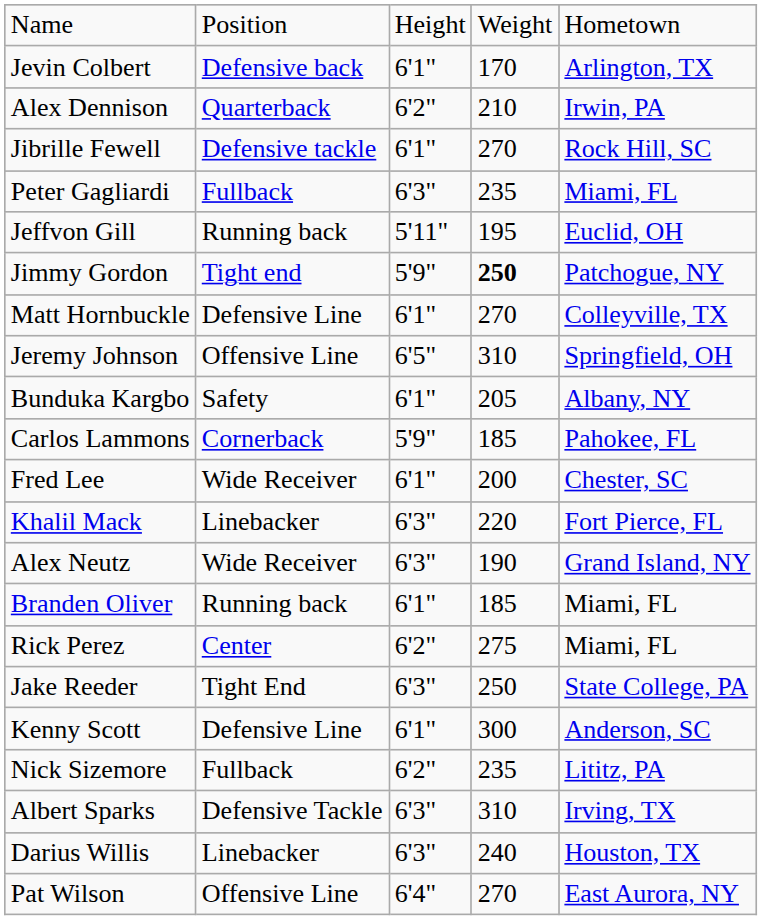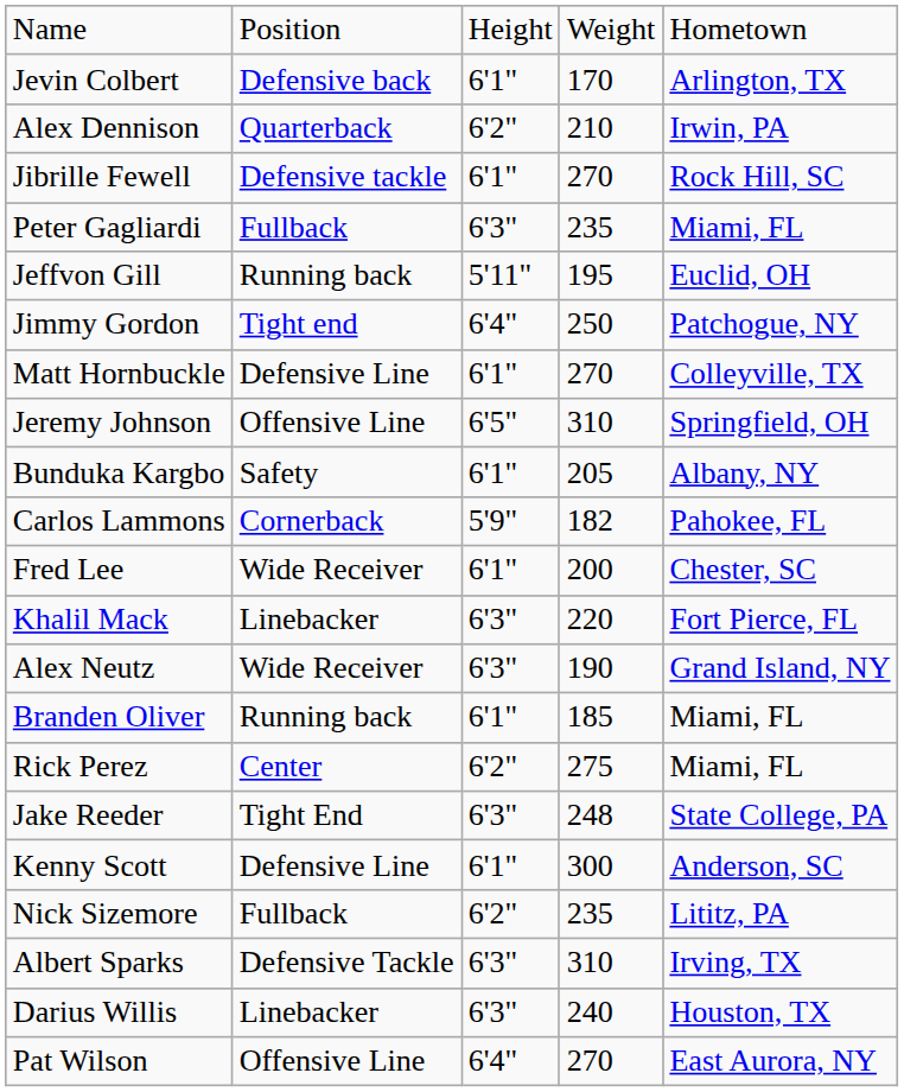Jimmy Gordon | column 3: 5'9" -> 6'4"
Jimmy Gordon | column 4: bold -> normal
Carlos Lammons | column 4: 185 -> 182
Jake Reeder | column 4: 250 -> 248
